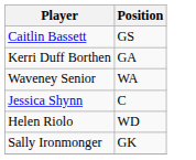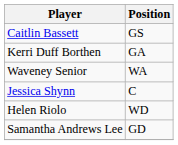+ row: Samantha Andrews Lee | GD
- row: Sally Ironmonger | GK
